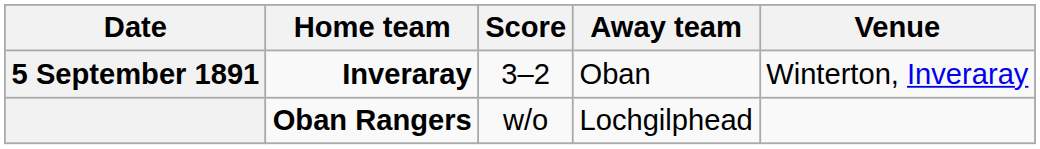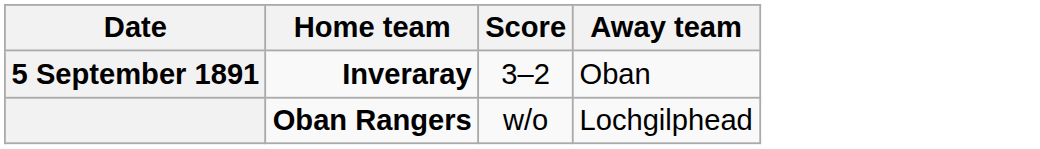- column: Venue | Winterton, Inveraray
